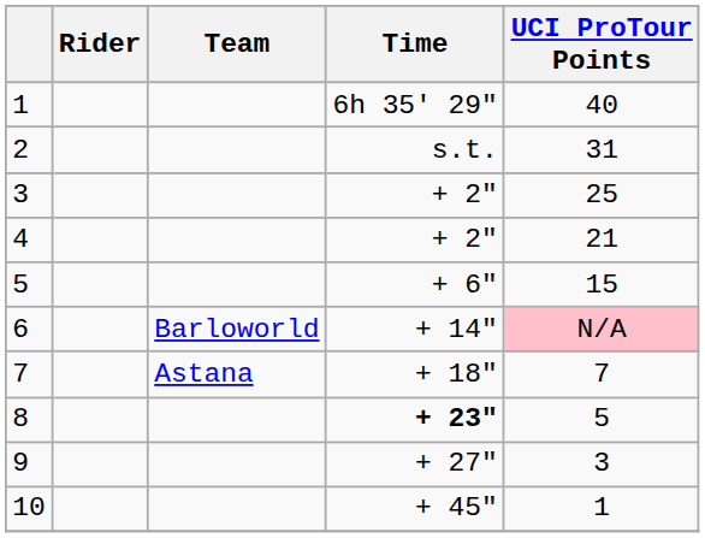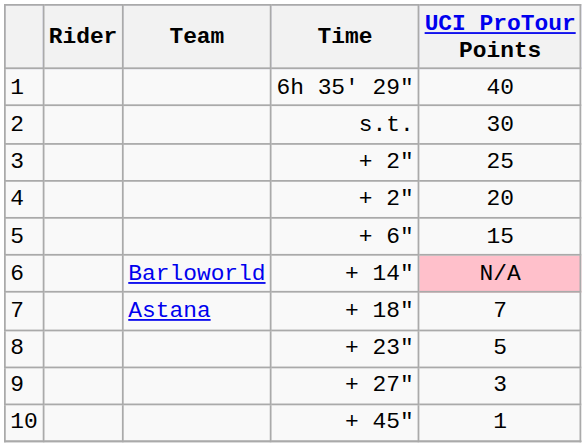2 | UCI ProTour Points: 31 -> 30
4 | UCI ProTour Points: 21 -> 20
8 | Time: bold -> normal
